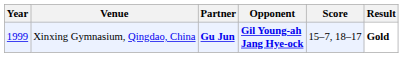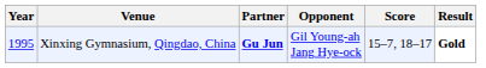Xinxing Gymnasium, Qingdao, China | Year: 1999 -> 1995
Xinxing Gymnasium, Qingdao, China | Opponent: bold -> normal
